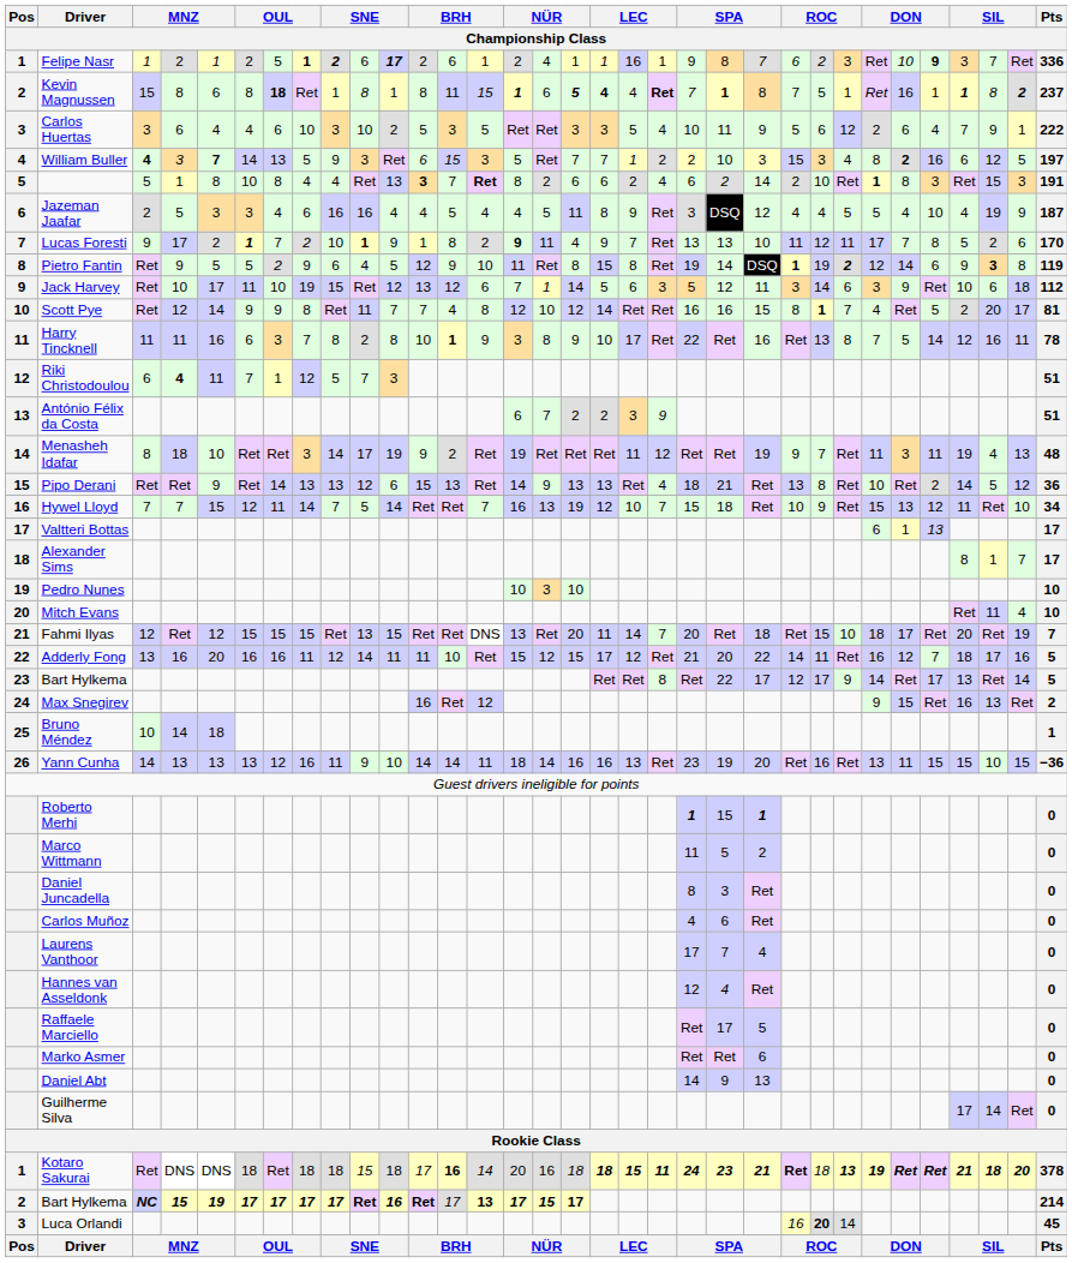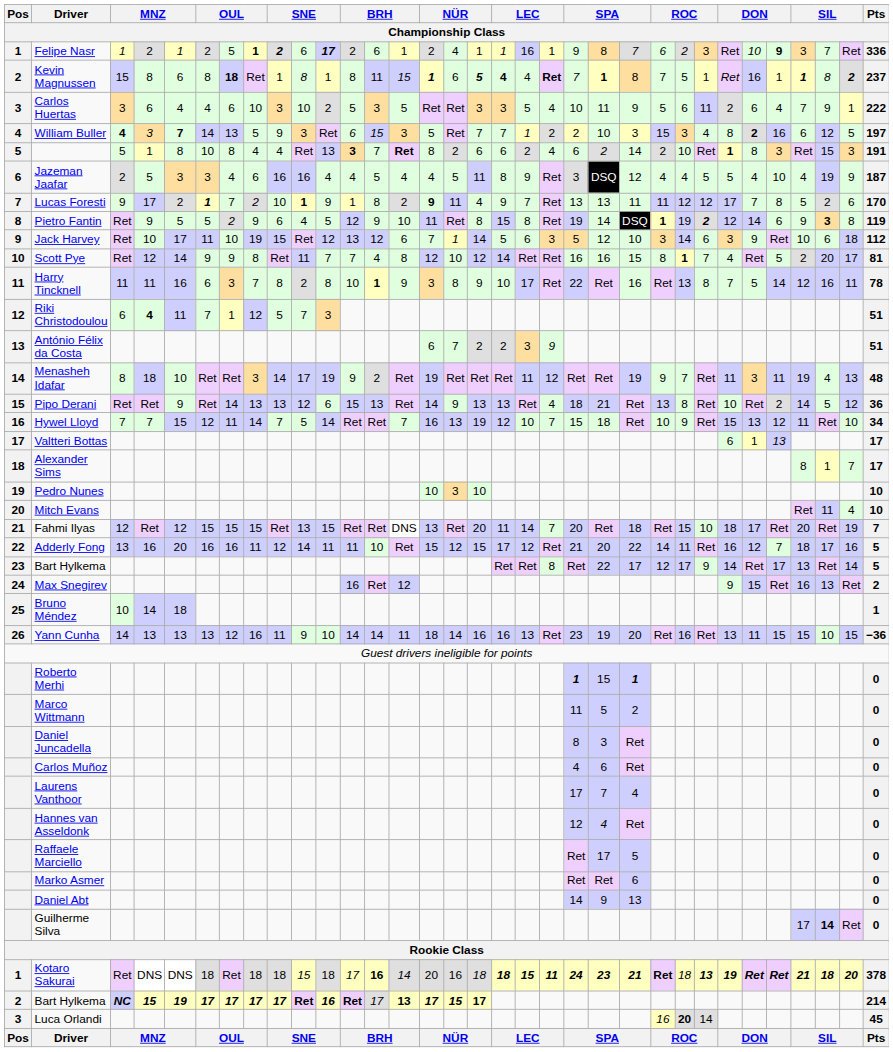Carlos Huertas | column 26: 12 -> 11
Lucas Foresti | column 23: 10 -> 11
Lucas Foresti | column 26: 11 -> 12
Jack Harvey | column 23: 11 -> 10
Guilherme Silva | column 31: normal -> bold
